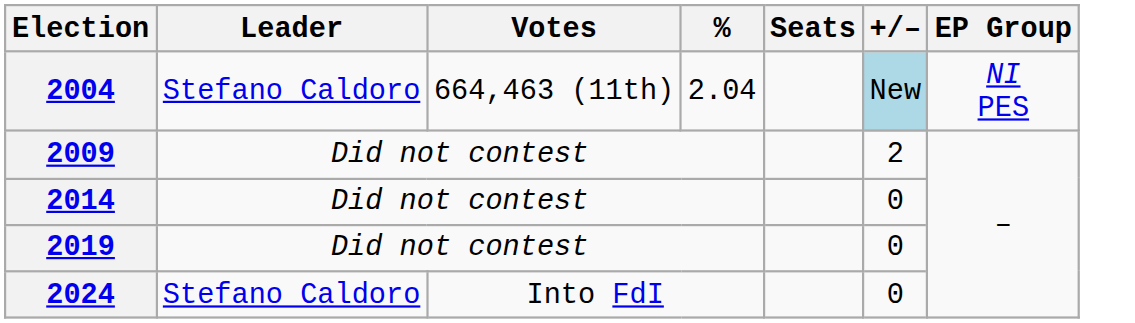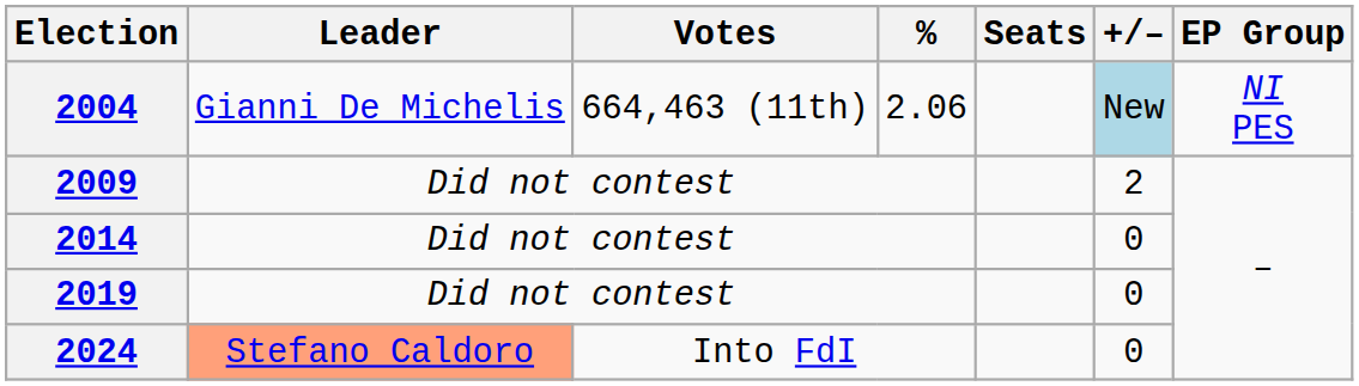2004 | Leader: Stefano Caldoro -> Gianni De Michelis
2004 | %: 2.04 -> 2.06
2024 | Leader: no background -> lightsalmon background
